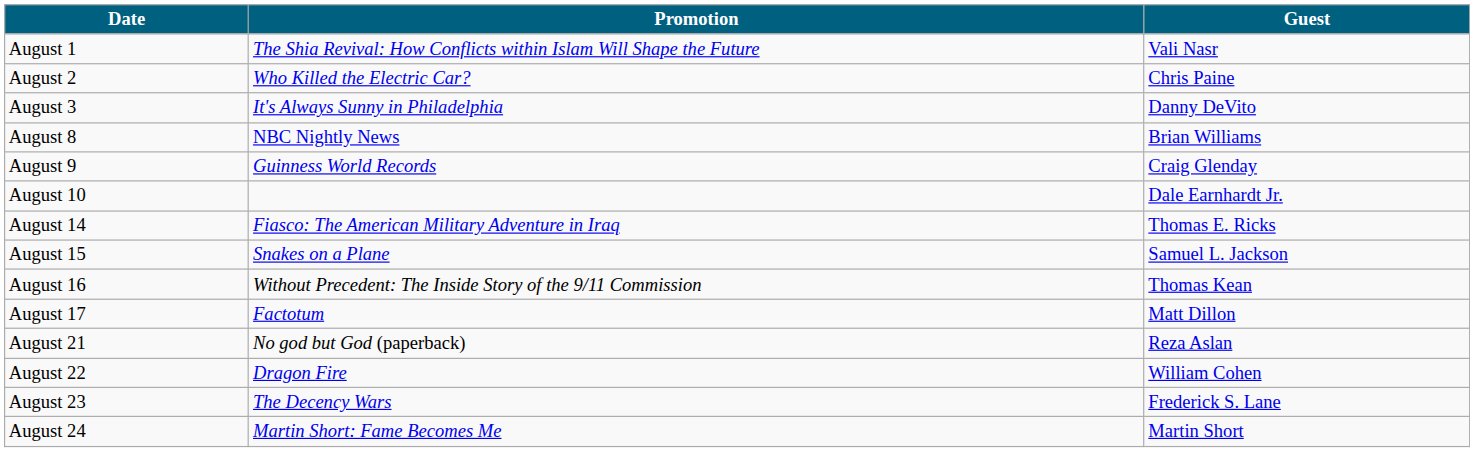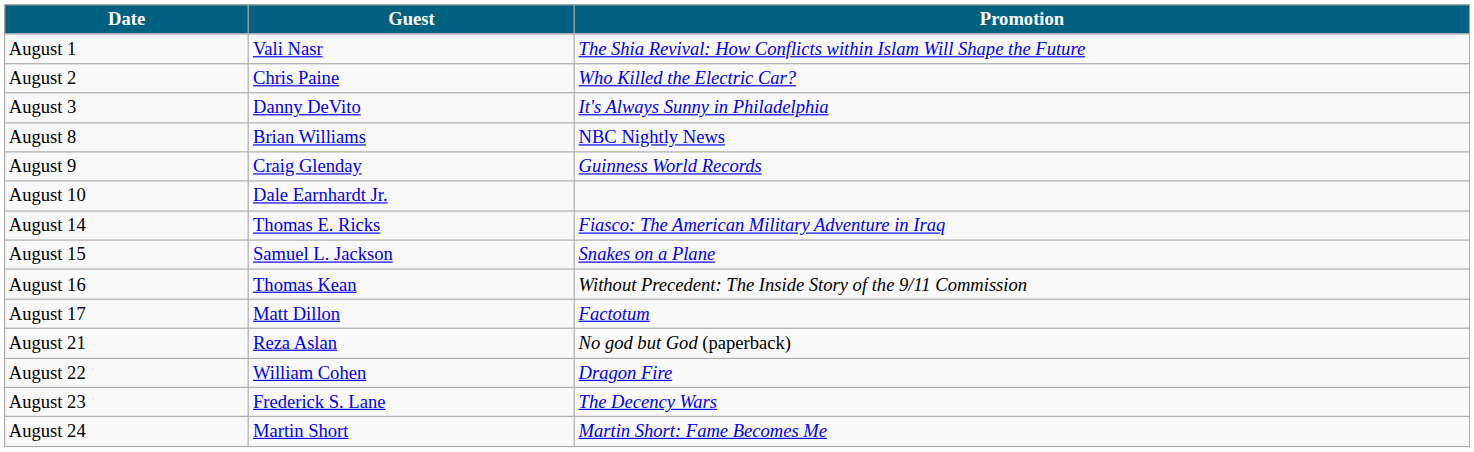columns swapped: Guest <-> Promotion
